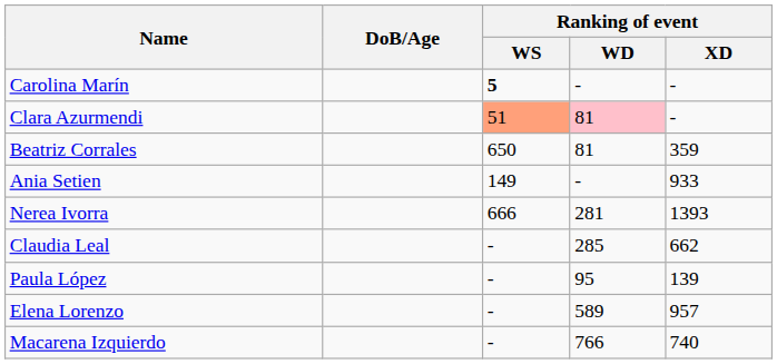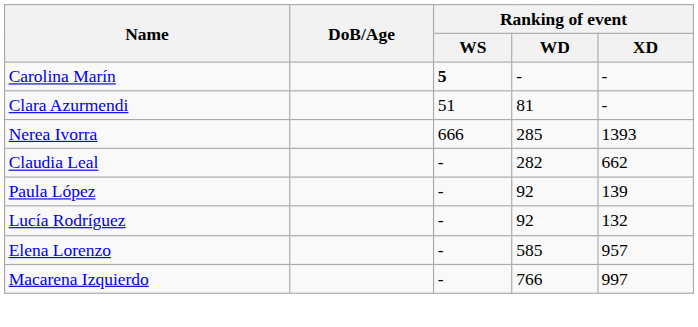Clara Azurmendi | Ranking of event / WS: lightsalmon background -> no background
Clara Azurmendi | Ranking of event / WD: pink background -> no background
- row: Beatriz Corrales | 650 | 81 | 359
- row: Ania Setien | 149 | - | 933
Nerea Ivorra | Ranking of event / WD: 281 -> 285
Claudia Leal | Ranking of event / WD: 285 -> 282
Paula López | Ranking of event / WD: 95 -> 92
+ row: Lucía Rodríguez | - | 92 | 132
Elena Lorenzo | Ranking of event / WD: 589 -> 585
Macarena Izquierdo | Ranking of event / XD: 740 -> 997
